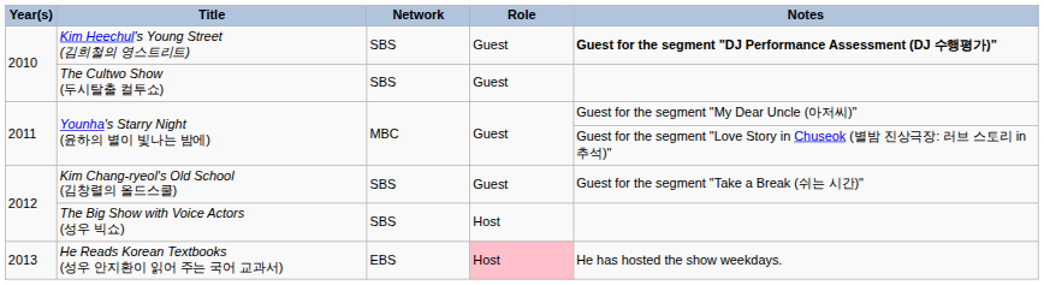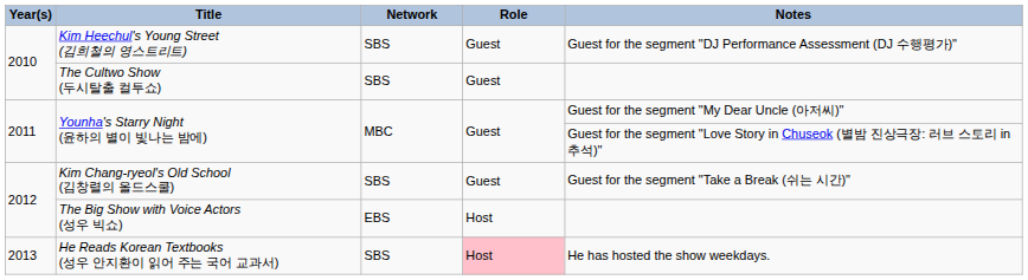Kim Heechul's Young Street (김희철의 영스트리트) | Notes: bold -> normal
The Big Show with Voice Actors (성우 빅쇼) | Network: SBS -> EBS
He Reads Korean Textbooks (성우 안지환이 읽어 주는 국어 교과서) | Network: EBS -> SBS
